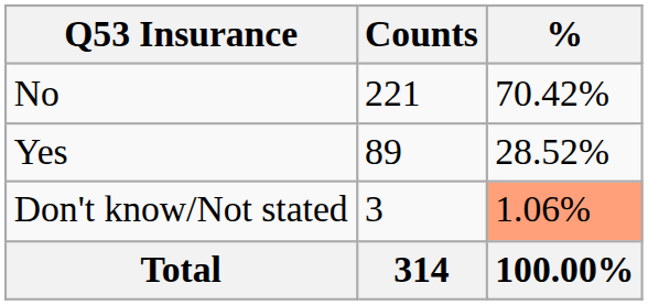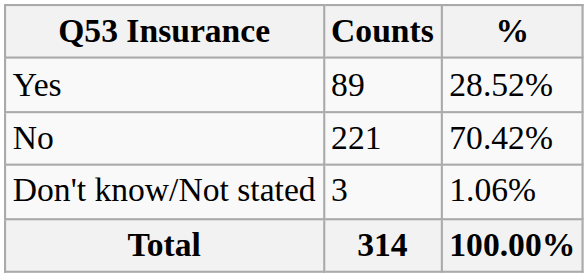rows swapped: Yes <-> No
Don't know/Not stated | %: lightsalmon background -> no background
